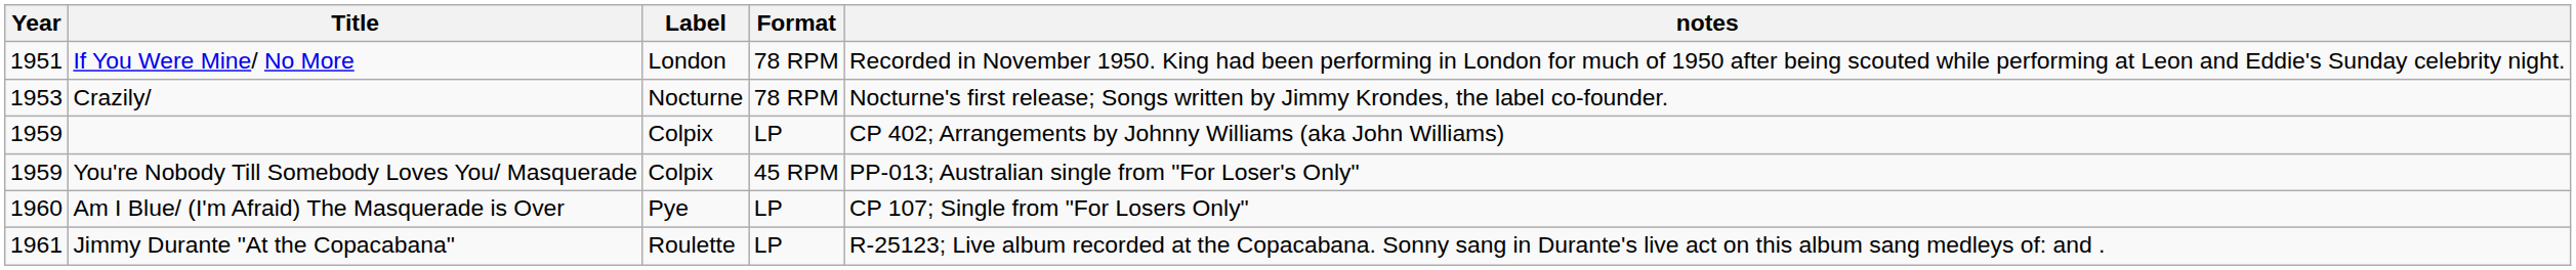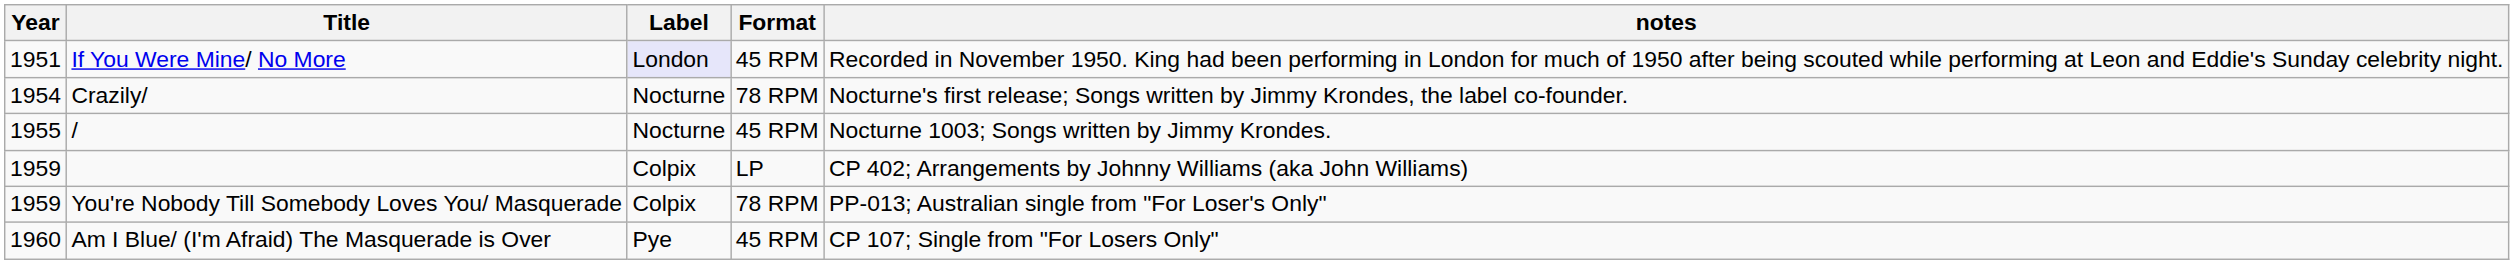If You Were Mine/ No More | Label: no background -> lavender background
If You Were Mine/ No More | Format: 78 RPM -> 45 RPM
Crazily/ | Year: 1953 -> 1954
+ row: 1955 | / | Nocturne | 45 RPM | Nocturne 1003; Songs written by Jimmy Krondes.
You're Nobody Till Somebody Loves You/ Masquerade | Format: 45 RPM -> 78 RPM
Am I Blue/ (I'm Afraid) The Masquerade is Over | Format: LP -> 45 RPM
- row: 1961 | Jimmy Durante "At the Copacabana" | Roulette | LP | R-25123; Live album recorded at the Copacabana. Sonny sang in Durante's live act on this album sang medleys of: and .
